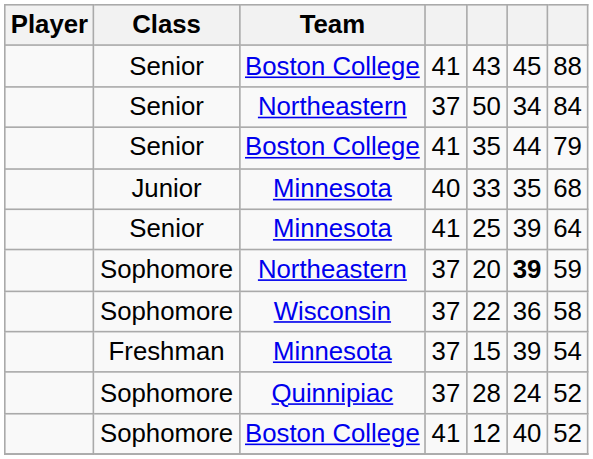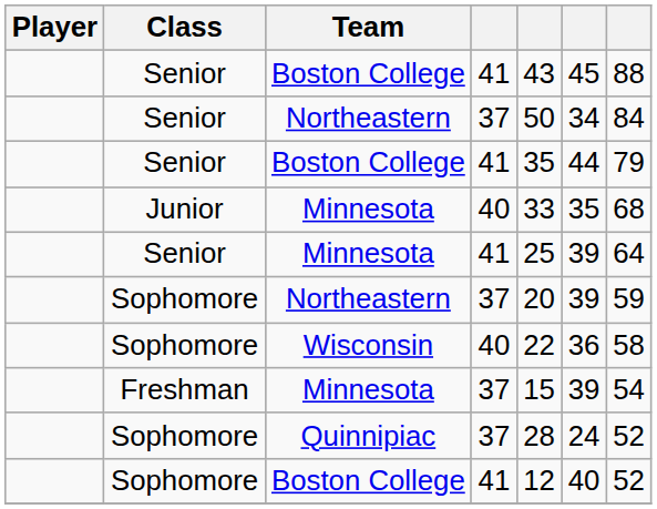Sophomore / Northeastern | column 6: bold -> normal
Wisconsin | column 4: 37 -> 40
